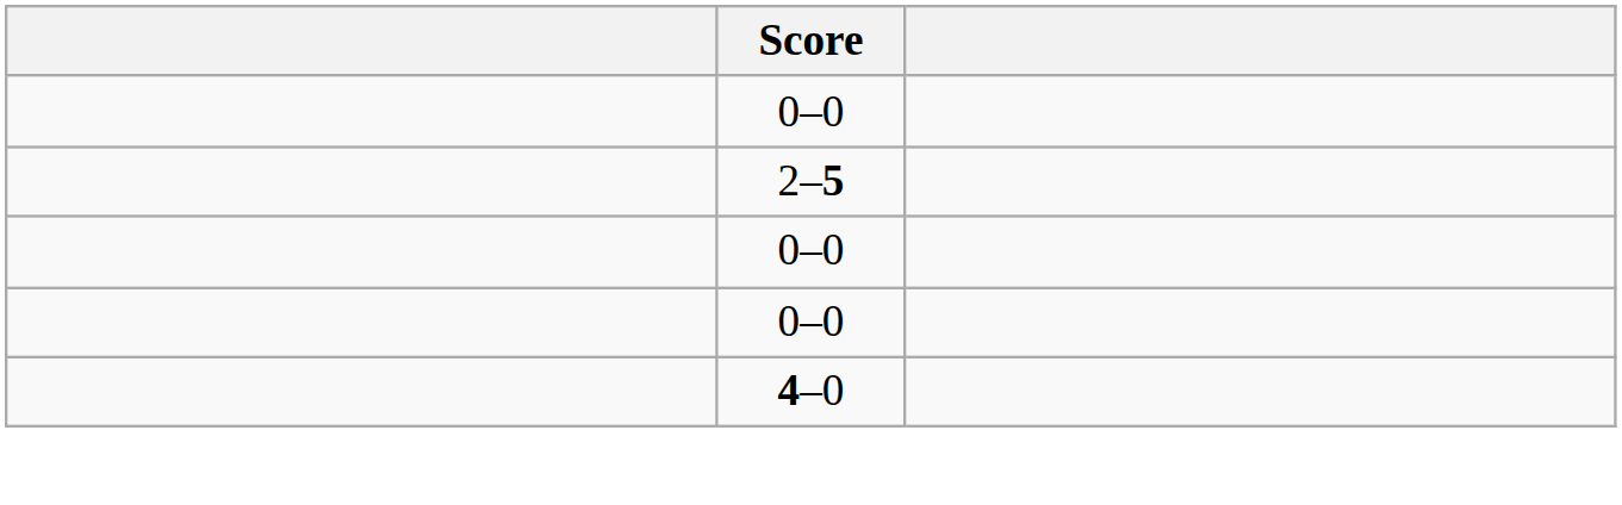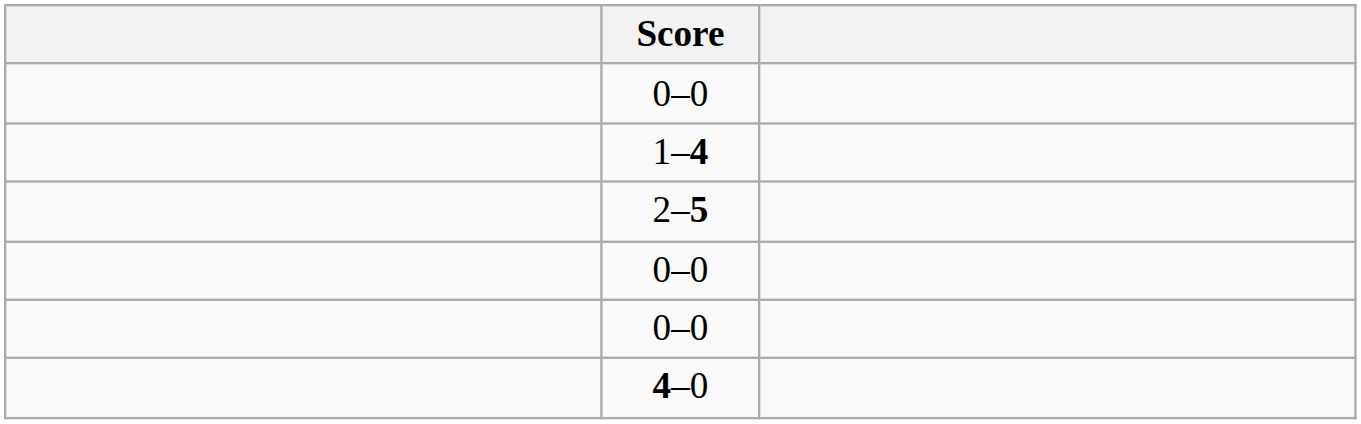+ row: 1–4
